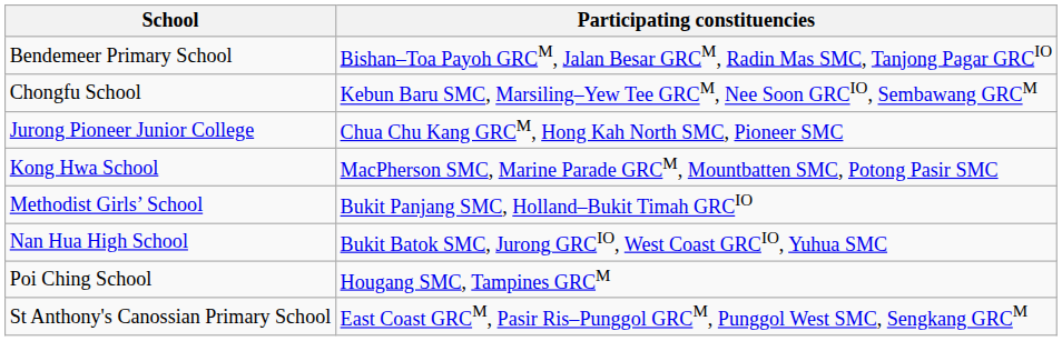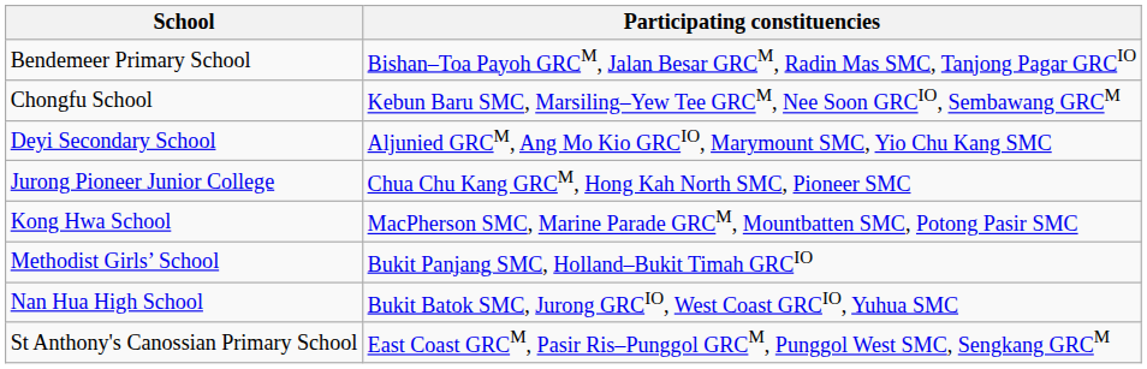+ row: Deyi Secondary School | Aljunied GRCM, Ang Mo Kio GRCIO, Marymount SMC, Yio Chu Kang SMC
- row: Poi Ching School | Hougang SMC, Tampines GRCM
